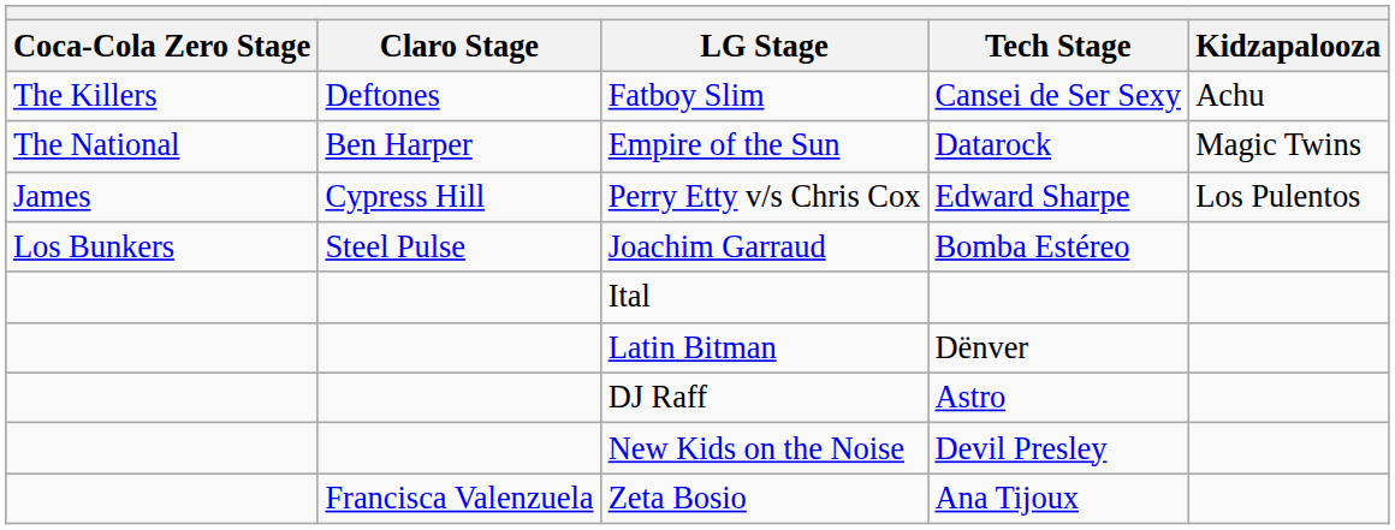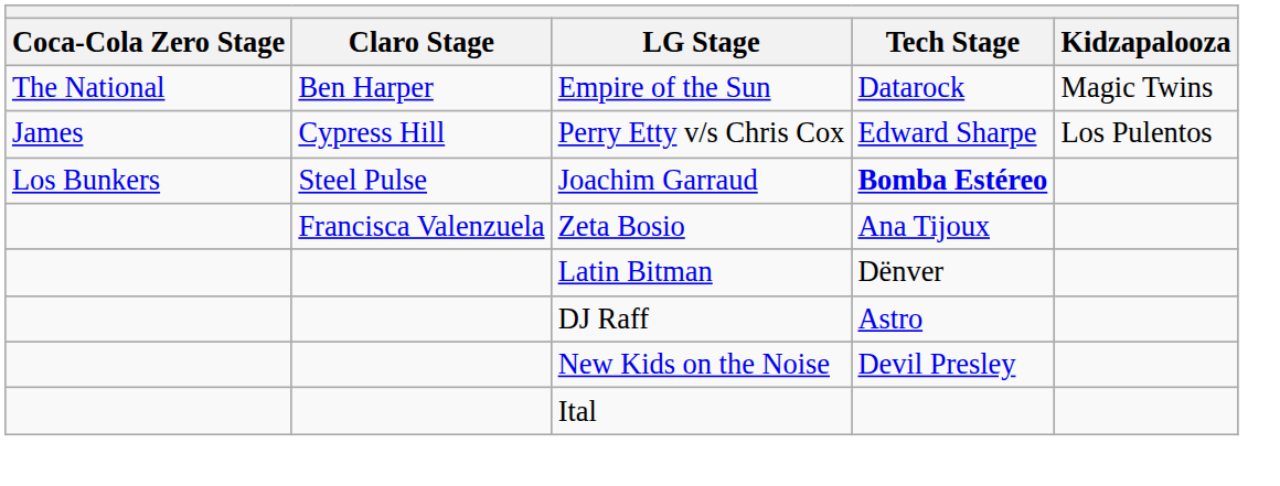- row: The Killers | Deftones | Fatboy Slim | Cansei de Ser Sexy | Achu
Joachim Garraud | Tech Stage: normal -> bold
rows swapped: Zeta Bosio <-> Ital
